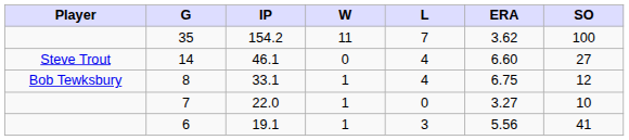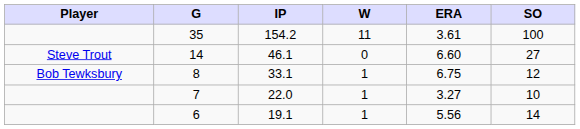- column: L | 7 | 4 | 4 | 0 | 3
35 | ERA: 3.62 -> 3.61
6 | SO: 41 -> 14
